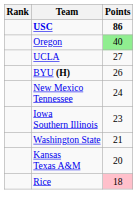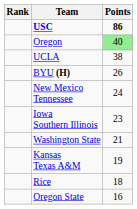UCLA | Points: 27 -> 38
Kansas Texas A&M | Points: 20 -> 19
Rice | Points: pink background -> no background
+ row: Oregon State | 16
